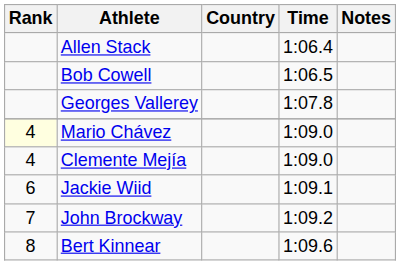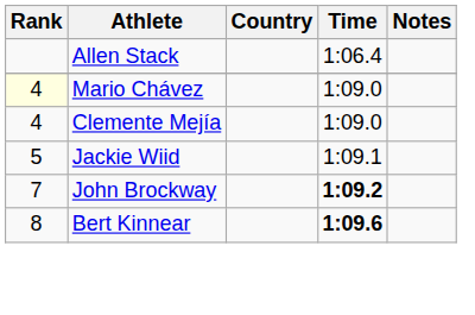- row: Bob Cowell | 1:06.5
- row: Georges Vallerey | 1:07.8
Jackie Wiid | Rank: 6 -> 5
John Brockway | Time: normal -> bold
Bert Kinnear | Time: normal -> bold
